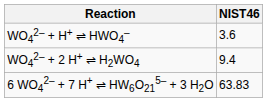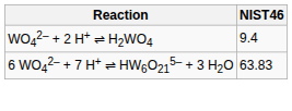- row: WO42– + H+ ⇌ HWO4– | 3.6
